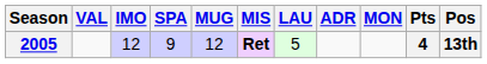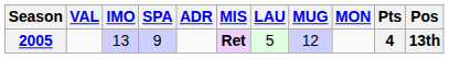columns swapped: MUG <-> ADR
2005 | IMO: 12 -> 13
